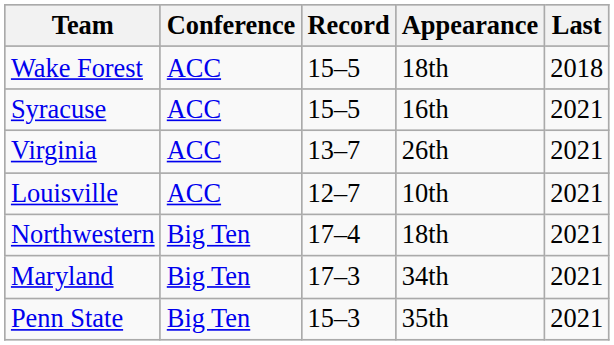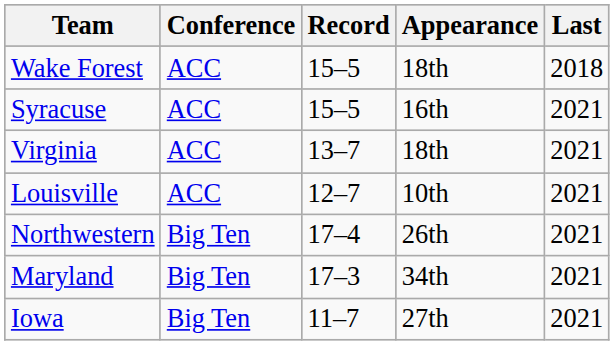Virginia | Appearance: 26th -> 18th
Northwestern | Appearance: 18th -> 26th
- row: Penn State | Big Ten | 15–3 | 35th | 2021
+ row: Iowa | Big Ten | 11–7 | 27th | 2021
